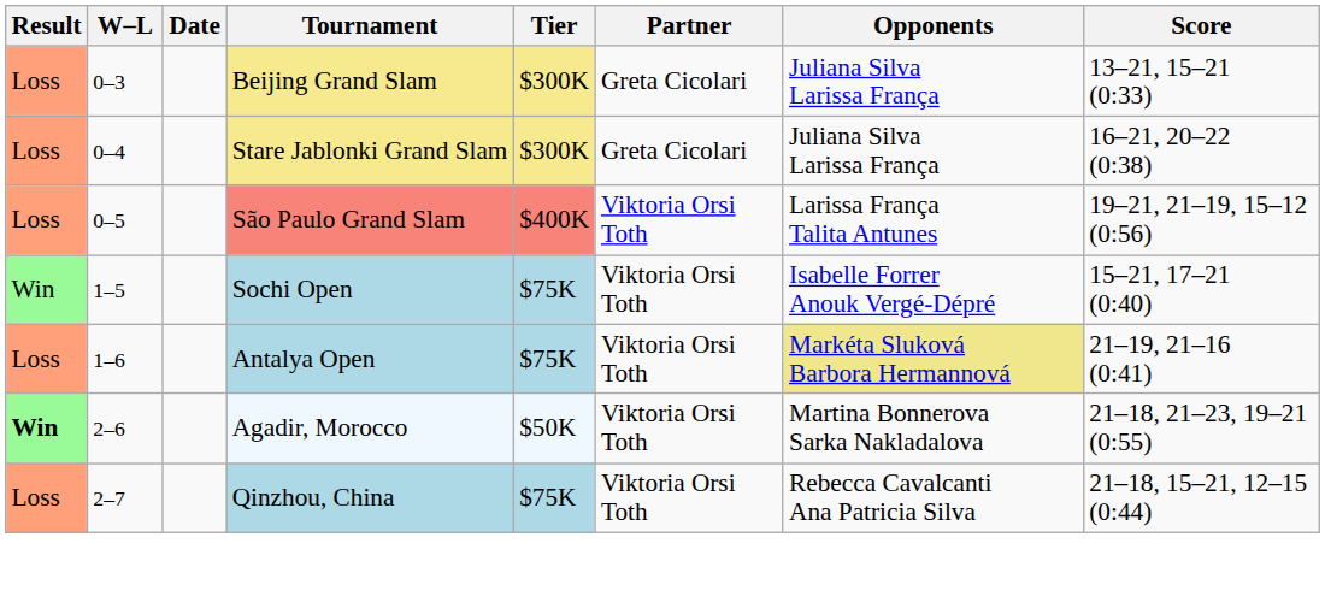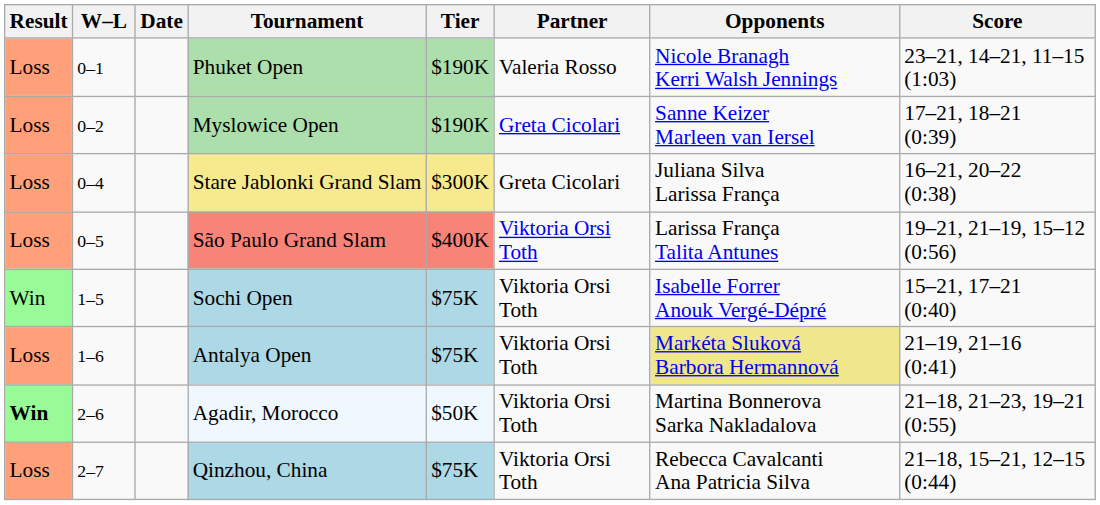+ row: Loss | 0–1 | Phuket Open | $190K | Valeria Rosso | Nicole Branagh Kerri Walsh Jennings | 23–21, 14–21, 11–15 (1:03)
+ row: Loss | 0–2 | Myslowice Open | $190K | Greta Cicolari | Sanne Keizer Marleen van Iersel | 17–21, 18–21 (0:39)
- row: Loss | 0–3 | Beijing Grand Slam | $300K | Greta Cicolari | Juliana Silva Larissa França | 13–21, 15–21 (0:33)
